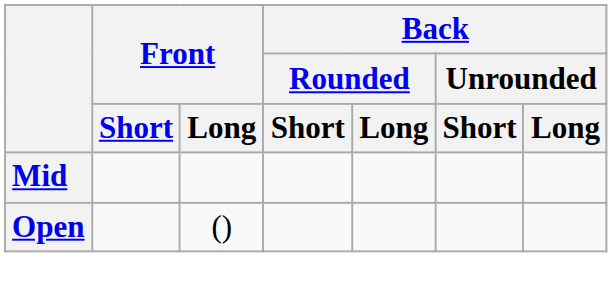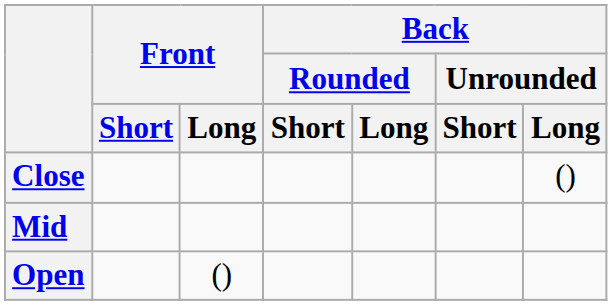+ row: Close | ()
